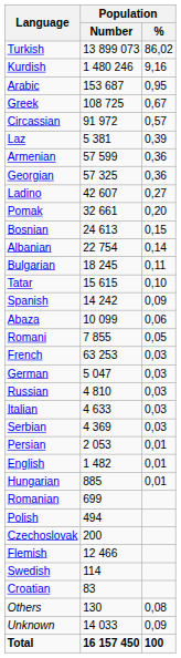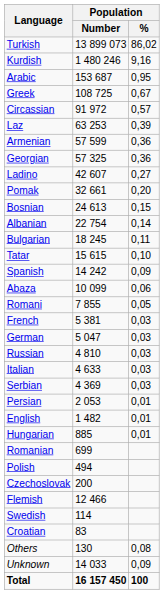Laz | Population / Number: 5 381 -> 63 253
French | Population / Number: 63 253 -> 5 381
